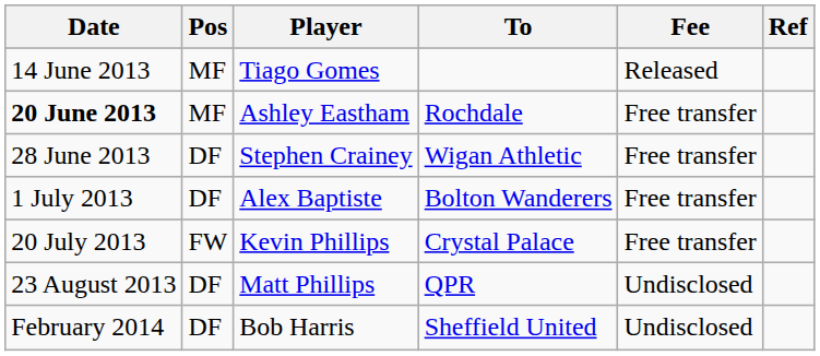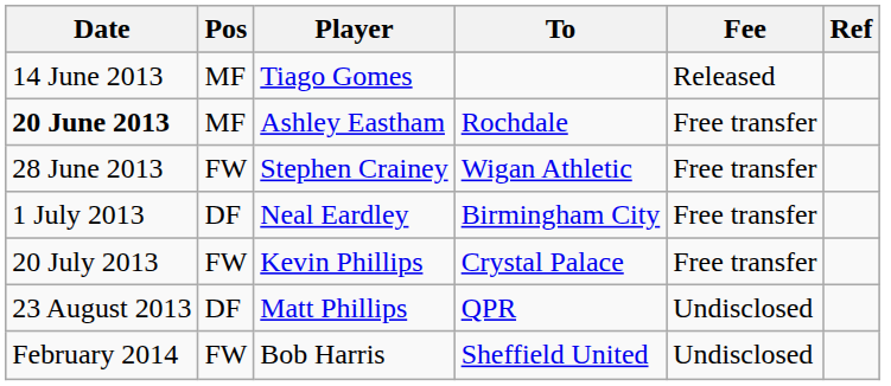Stephen Crainey | Pos: DF -> FW
- row: 1 July 2013 | DF | Alex Baptiste | Bolton Wanderers | Free transfer
+ row: 1 July 2013 | DF | Neal Eardley | Birmingham City | Free transfer
Bob Harris | Pos: DF -> FW
